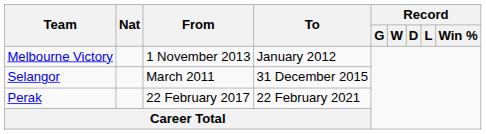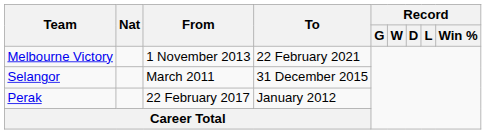Melbourne Victory | To: January 2012 -> 22 February 2021
Perak | To: 22 February 2021 -> January 2012
